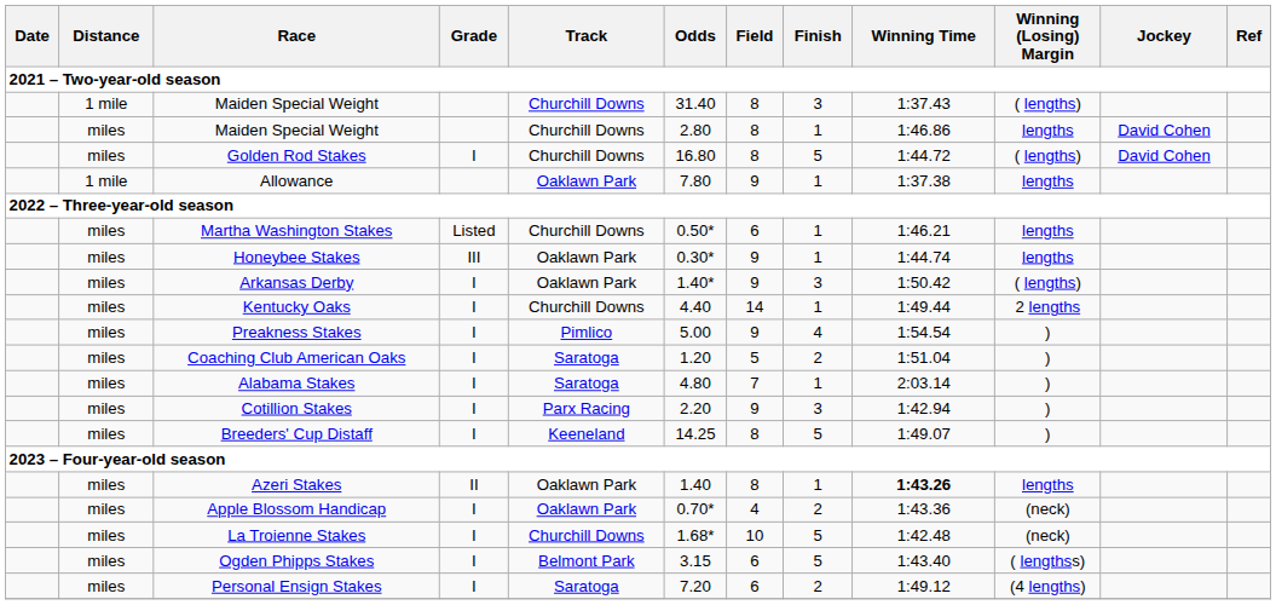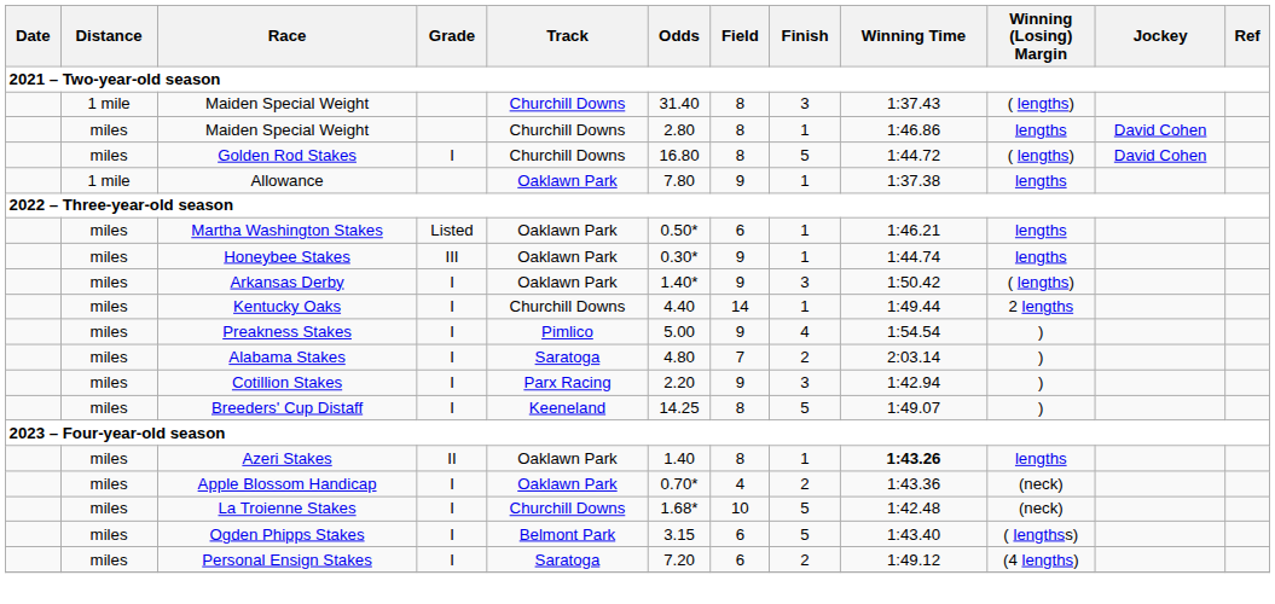Martha Washington Stakes | Track: Churchill Downs -> Oaklawn Park
- row: miles | Coaching Club American Oaks | I | Saratoga | 1.20 | 5 | 2 | 1:51.04 | )
Alabama Stakes | Finish: 1 -> 2
